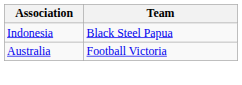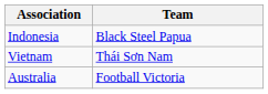+ row: Vietnam | Thái Sơn Nam
